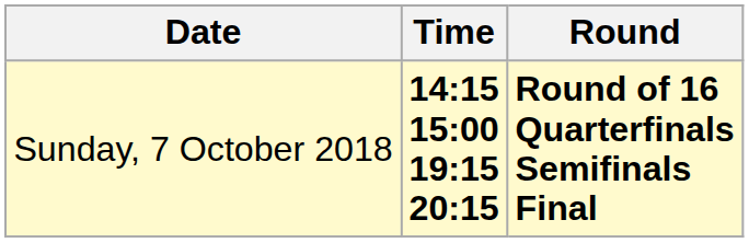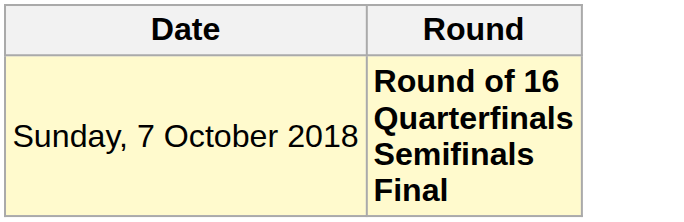- column: Time | 14:15 15:00 19:15 20:15
